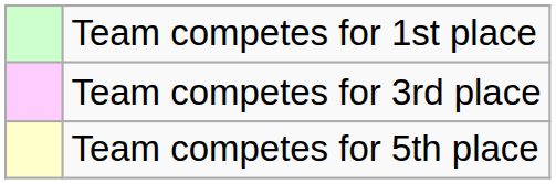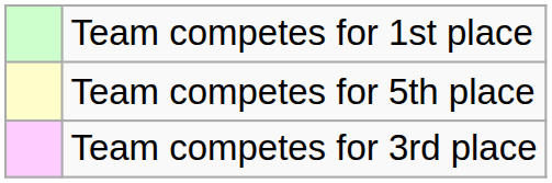rows swapped: Team competes for 3rd place <-> Team competes for 5th place
